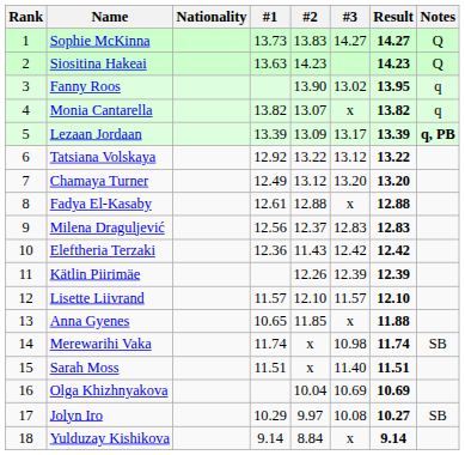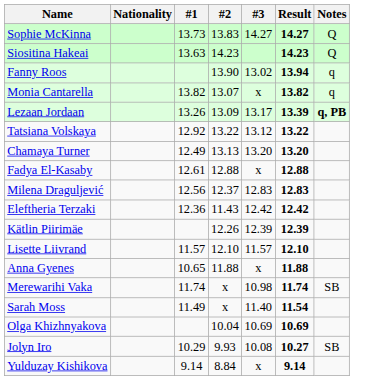- column: Rank | 1 | 2 | 3 | 4 | 5 | 6 | 7 | 8 | 9 | 10 | 11 | 12 | 13 | 14 | 15 | 16 | 17 | 18
Fanny Roos | Result: 13.95 -> 13.94
Lezaan Jordaan | #1: 13.39 -> 13.26
Chamaya Turner | #2: 13.12 -> 13.13
Anna Gyenes | #2: 11.85 -> 11.88
Sarah Moss | #1: 11.51 -> 11.49
Sarah Moss | Result: 11.51 -> 11.54
Jolyn Iro | #2: 9.97 -> 9.93
